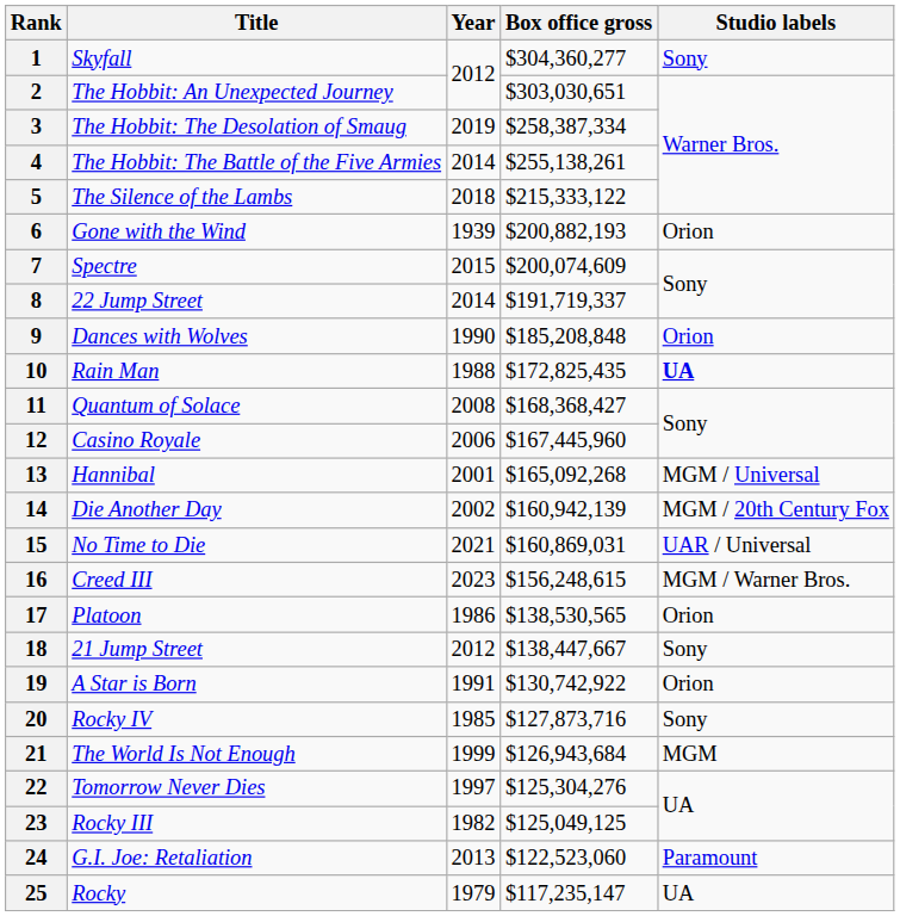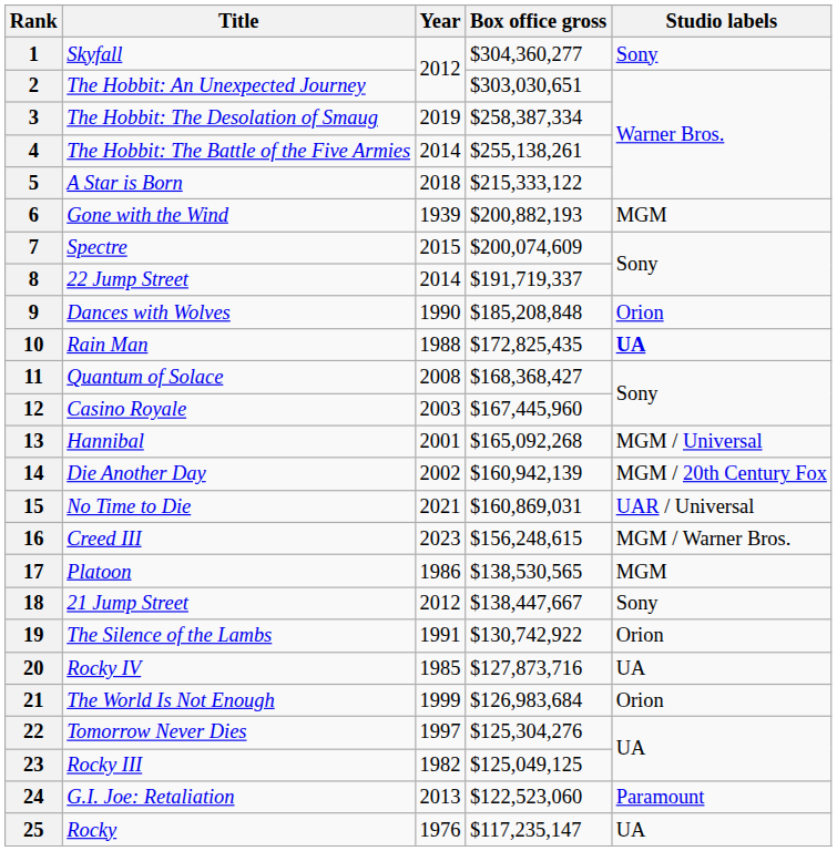5 | Title: The Silence of the Lambs -> A Star is Born
6 | Studio labels: Orion -> MGM
12 | Year: 2006 -> 2003
17 | Studio labels: Orion -> MGM
19 | Title: A Star is Born -> The Silence of the Lambs
20 | Studio labels: Sony -> UA
21 | Box office gross: $126,943,684 -> $126,983,684
21 | Studio labels: MGM -> Orion
25 | Year: 1979 -> 1976
